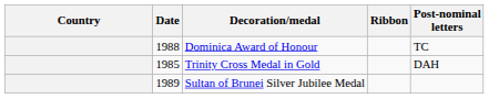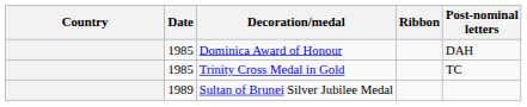Dominica Award of Honour | Date: 1988 -> 1985
Dominica Award of Honour | Post-nominal letters: TC -> DAH
Trinity Cross Medal in Gold | Post-nominal letters: DAH -> TC
